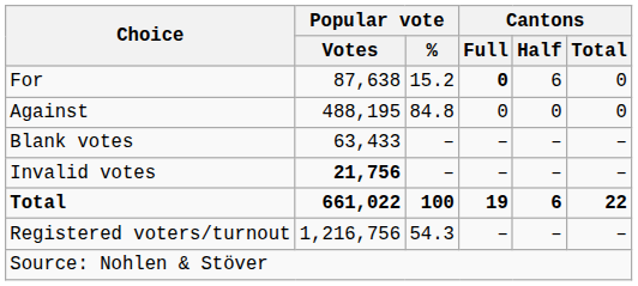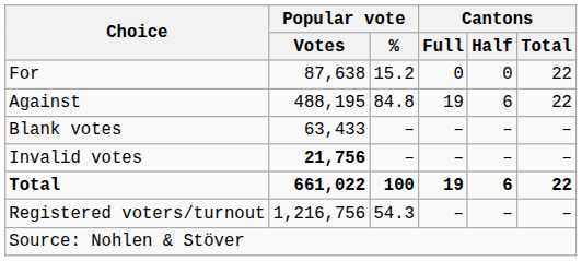For | Cantons / Full: bold -> normal
For | Cantons / Half: 6 -> 0
For | Cantons / Total: 0 -> 22
Against | Cantons / Full: 0 -> 19
Against | Cantons / Half: 0 -> 6
Against | Cantons / Total: 0 -> 22
